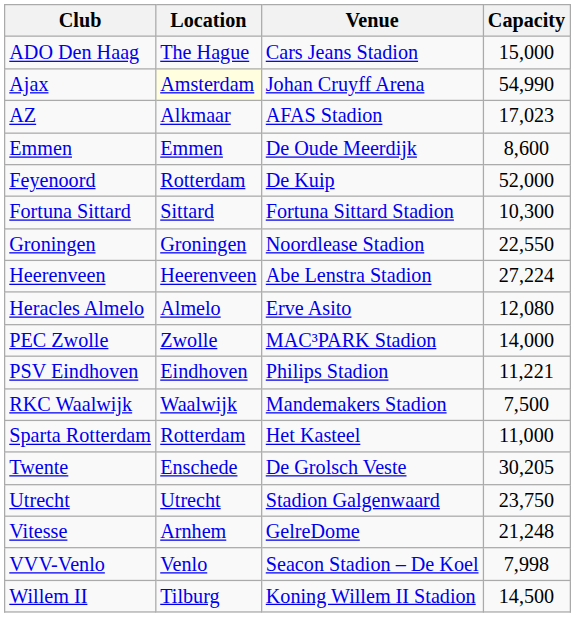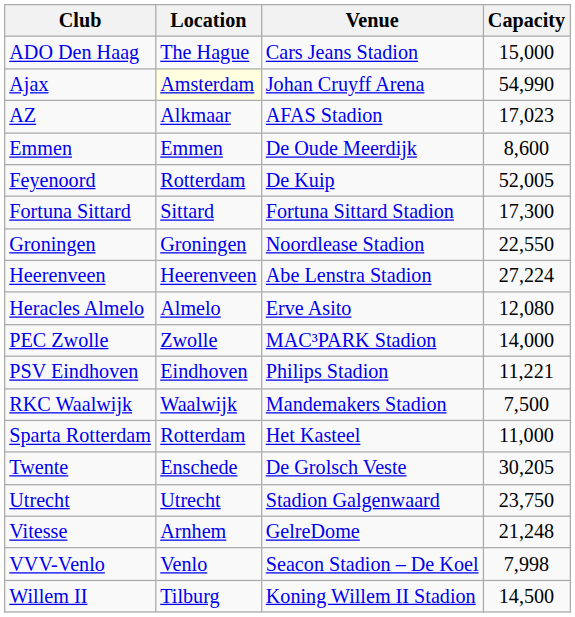Feyenoord | Capacity: 52,000 -> 52,005
Fortuna Sittard | Capacity: 10,300 -> 17,300
